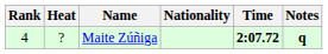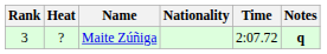Maite Zúñiga | Rank: 4 -> 3
Maite Zúñiga | Time: bold -> normal
